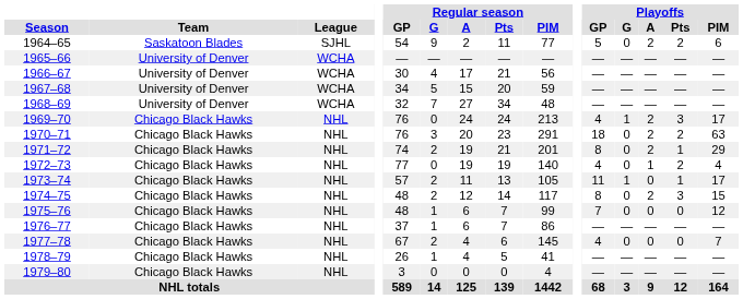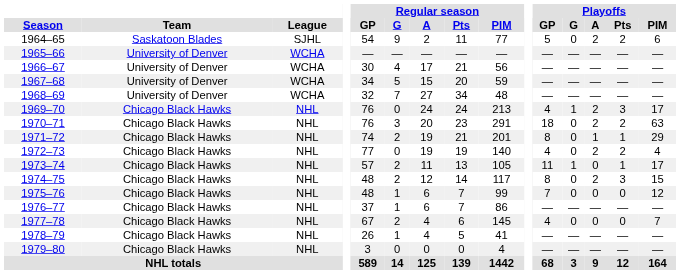1971–72 | Playoffs / A: 2 -> 1
1972–73 | Playoffs / A: 1 -> 2
